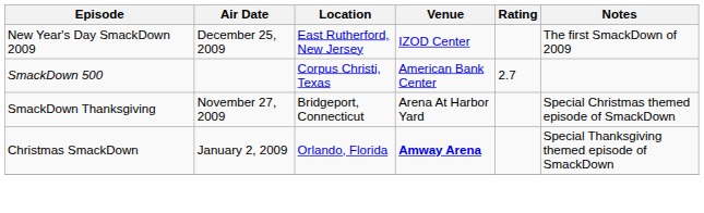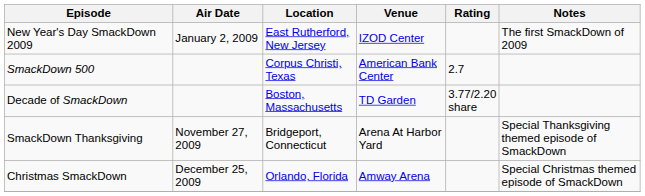New Year's Day SmackDown 2009 | Air Date: December 25, 2009 -> January 2, 2009
+ row: Decade of SmackDown | Boston, Massachusetts | TD Garden | 3.77/2.20 share
SmackDown Thanksgiving | Notes: Special Christmas themed episode of SmackDown -> Special Thanksgiving themed episode of SmackDown
Christmas SmackDown | Air Date: January 2, 2009 -> December 25, 2009
Christmas SmackDown | Venue: bold -> normal
Christmas SmackDown | Notes: Special Thanksgiving themed episode of SmackDown -> Special Christmas themed episode of SmackDown
